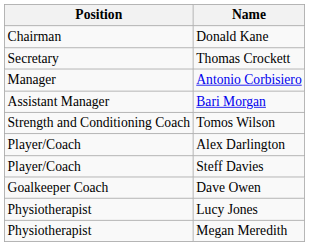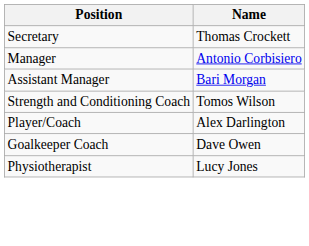- row: Chairman | Donald Kane
- row: Player/Coach | Steff Davies
- row: Physiotherapist | Megan Meredith
